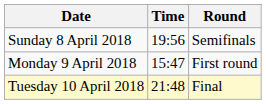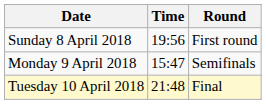Sunday 8 April 2018 | Round: Semifinals -> First round
Monday 9 April 2018 | Round: First round -> Semifinals
